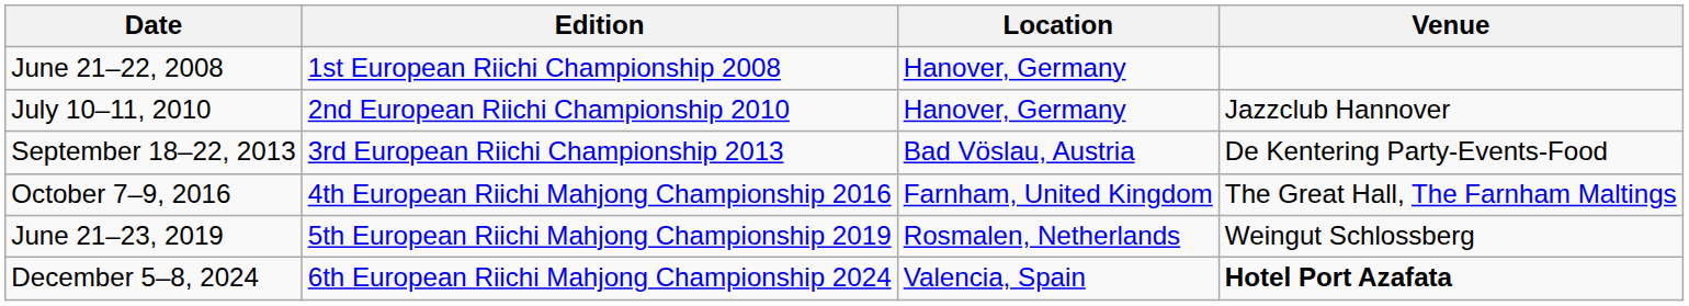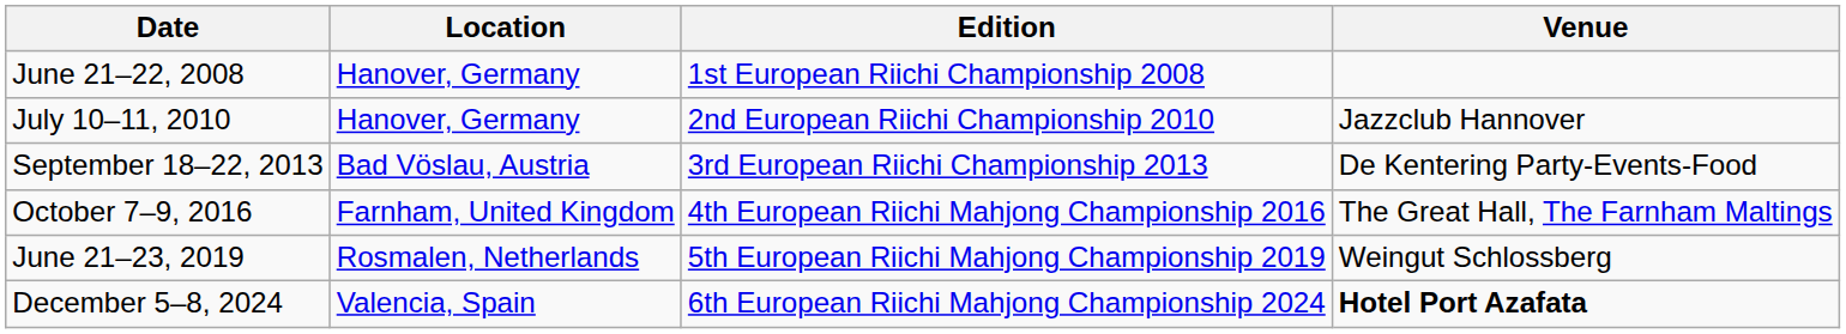columns swapped: Edition <-> Location
